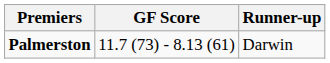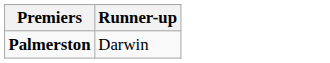- column: GF Score | 11.7 (73) - 8.13 (61)
